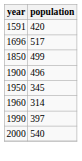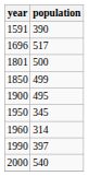1591 | population: 420 -> 390
+ row: 1801 | 500
1900 | population: 496 -> 495
